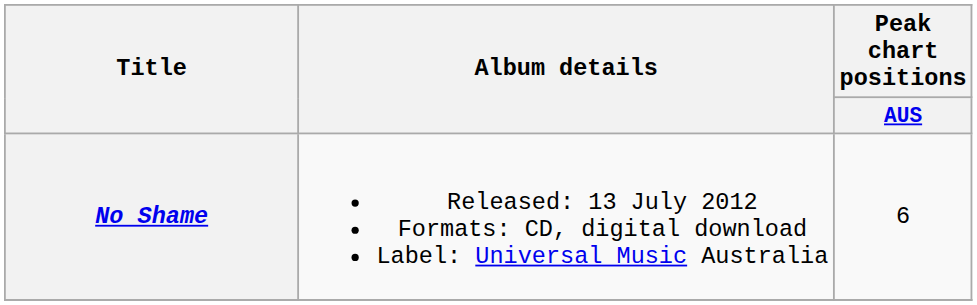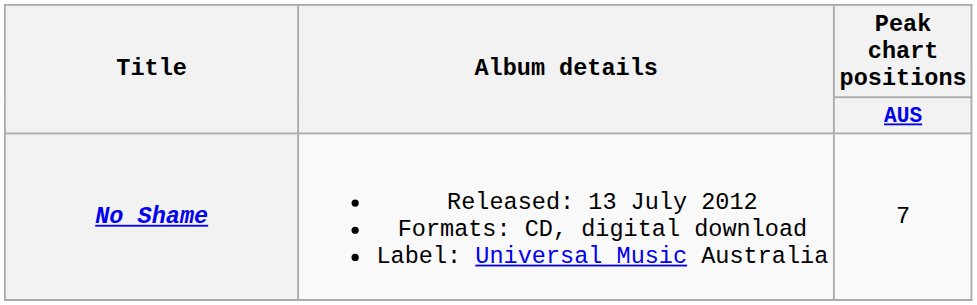No Shame | Peak chart positions / AUS: 6 -> 7
